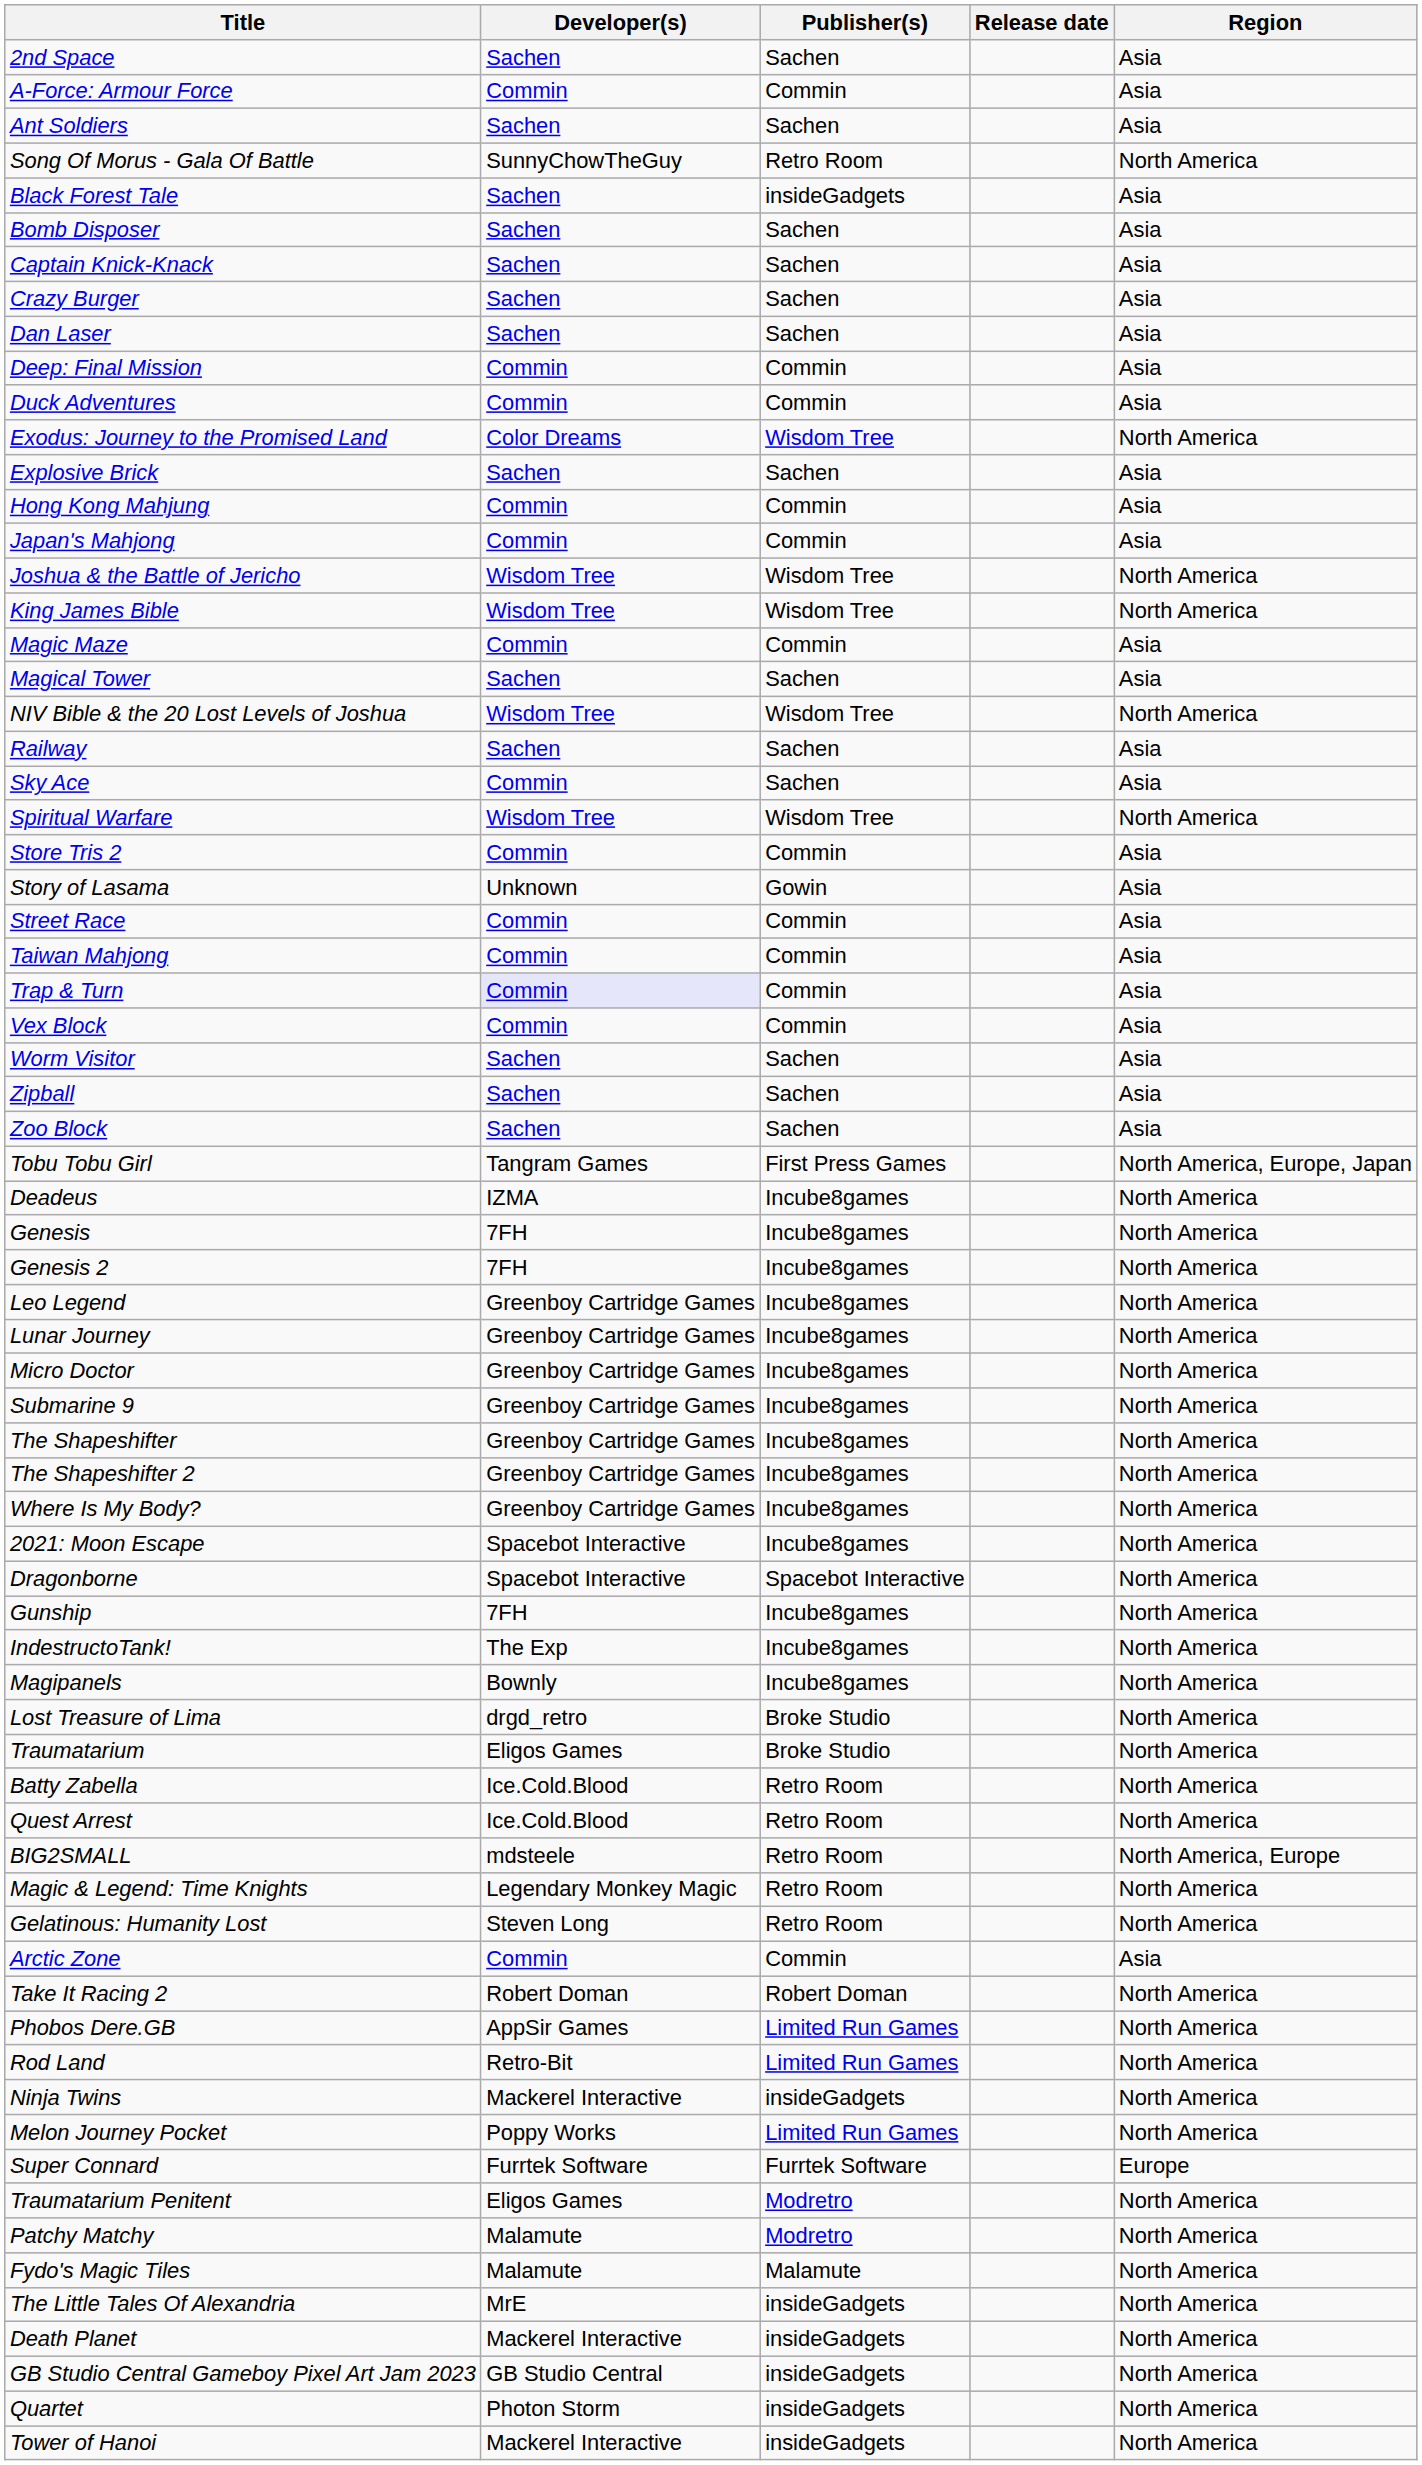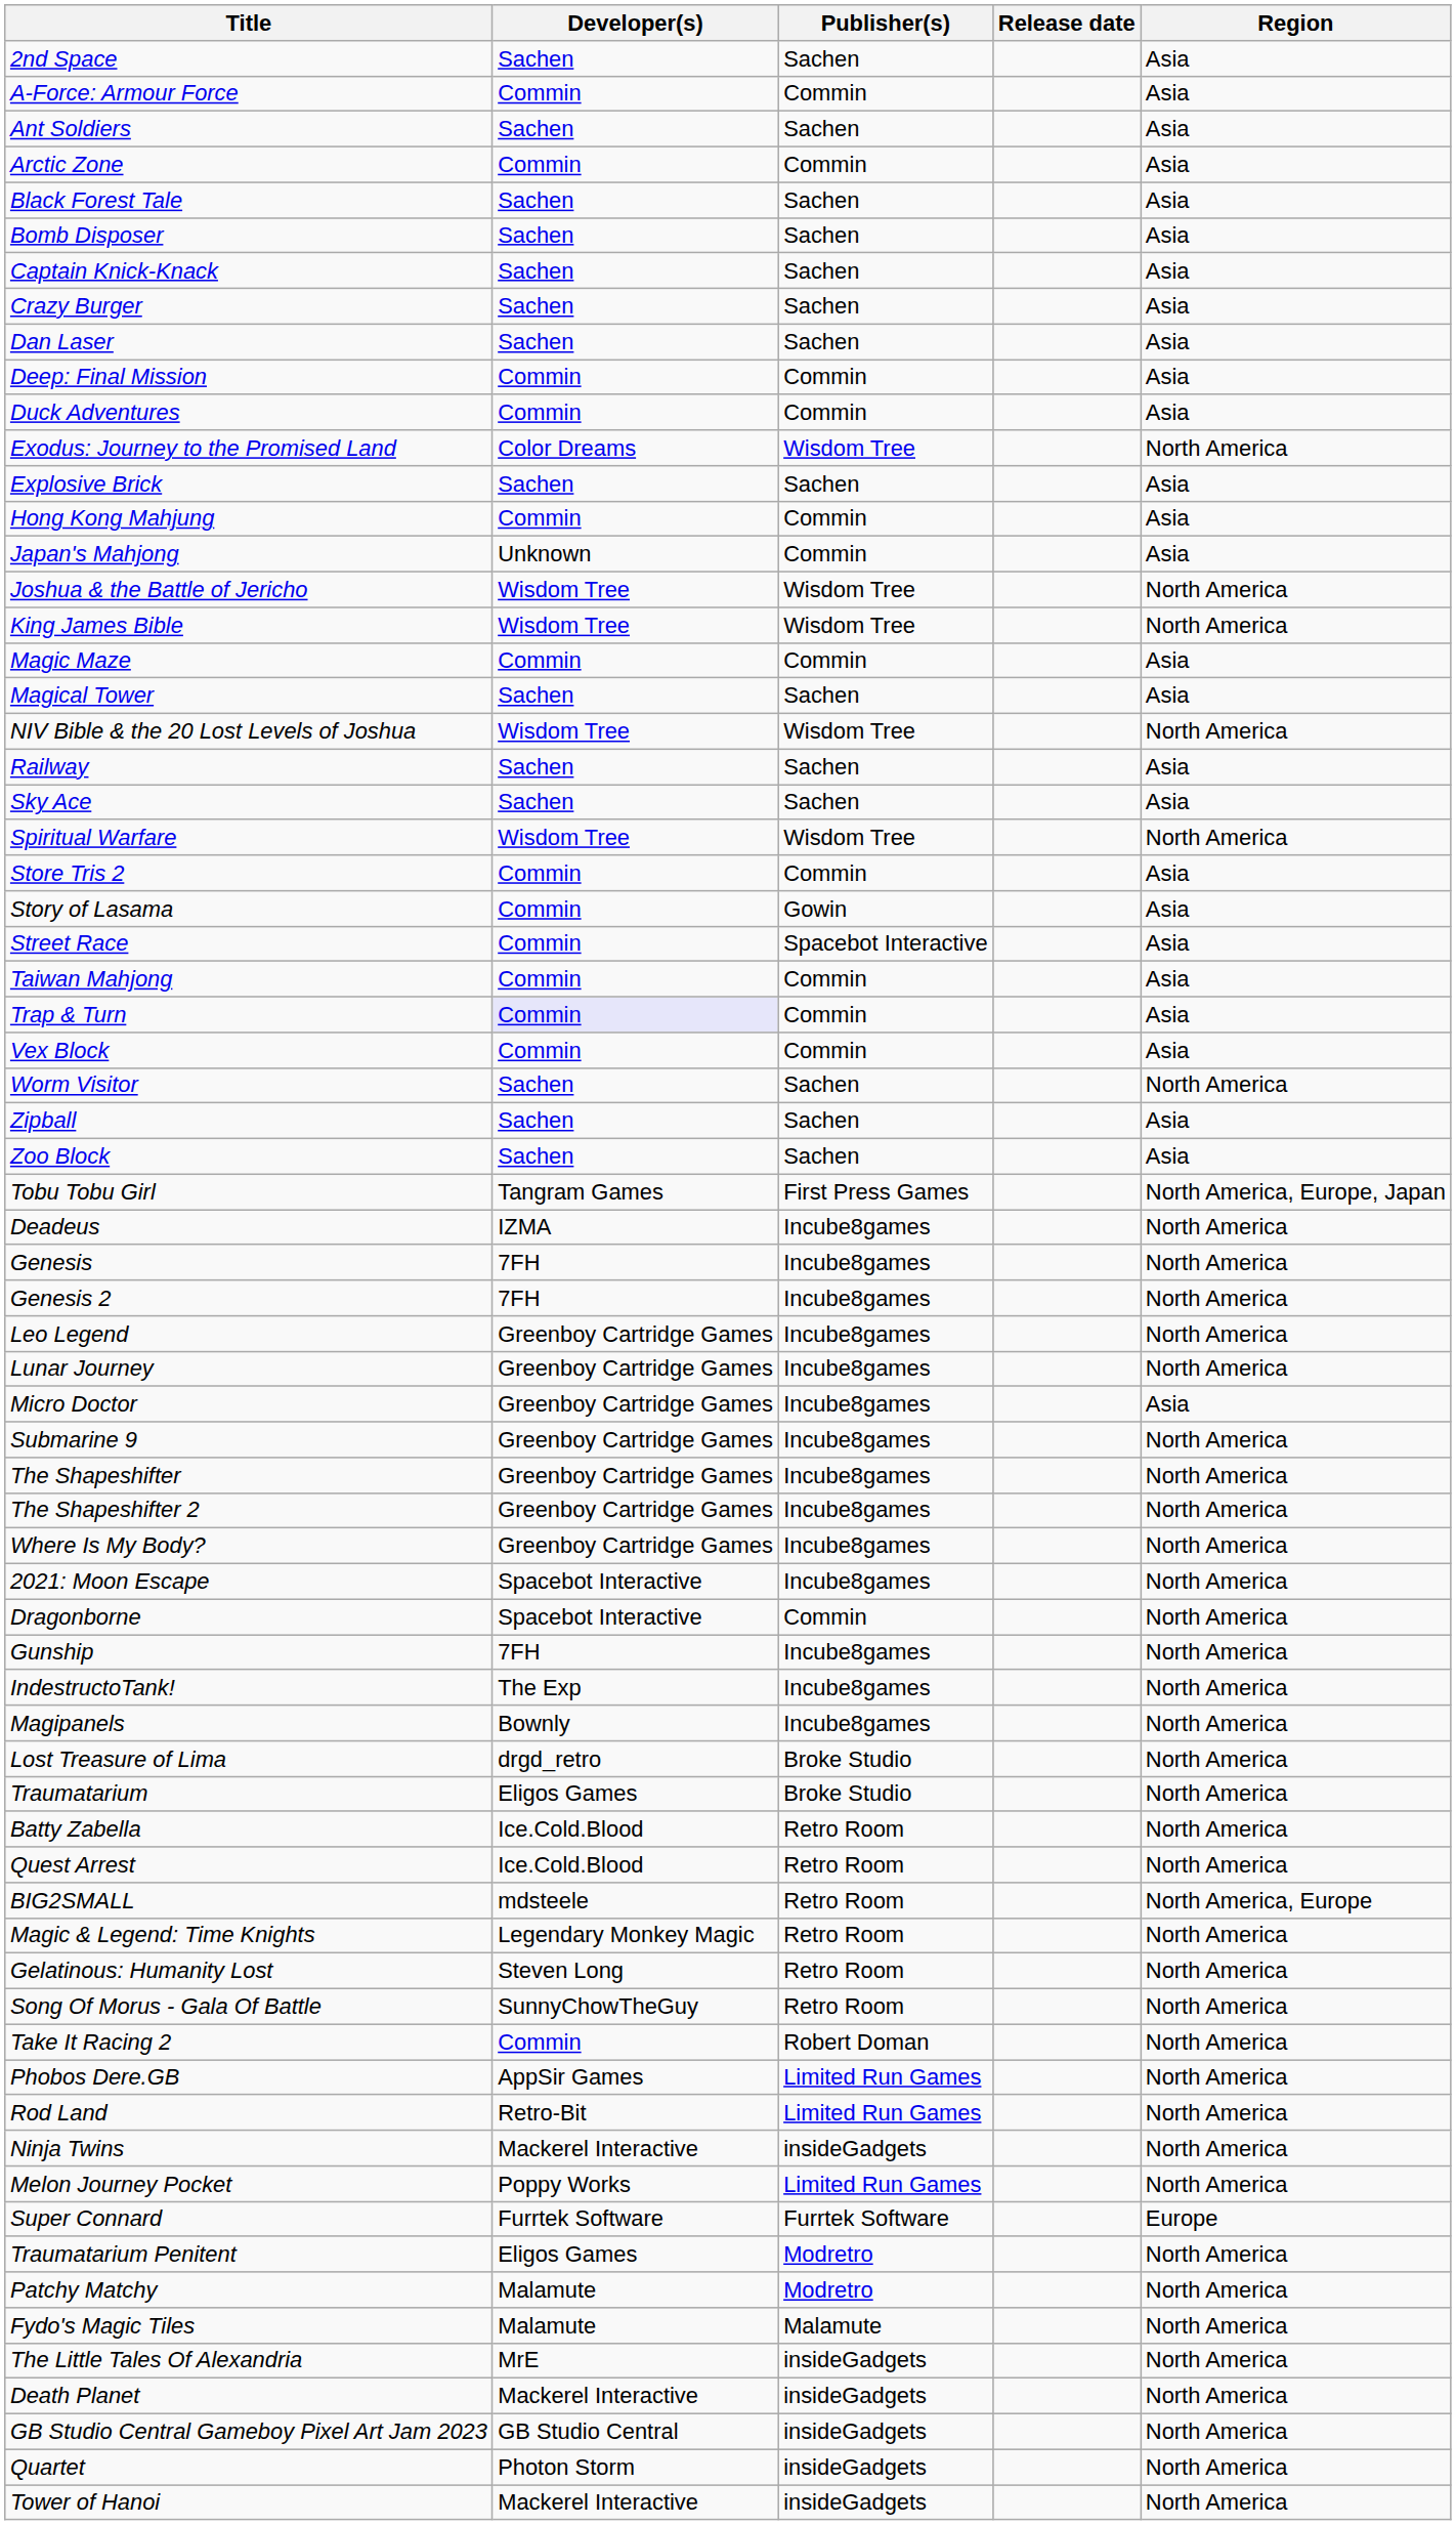rows swapped: Arctic Zone <-> Song Of Morus - Gala Of Battle
Black Forest Tale | Publisher(s): insideGadgets -> Sachen
Japan's Mahjong | Developer(s): Commin -> Unknown
Sky Ace | Developer(s): Commin -> Sachen
Story of Lasama | Developer(s): Unknown -> Commin
Street Race | Publisher(s): Commin -> Spacebot Interactive
Worm Visitor | Region: Asia -> North America
Micro Doctor | Region: North America -> Asia
Dragonborne | Publisher(s): Spacebot Interactive -> Commin
Take It Racing 2 | Developer(s): Robert Doman -> Commin
